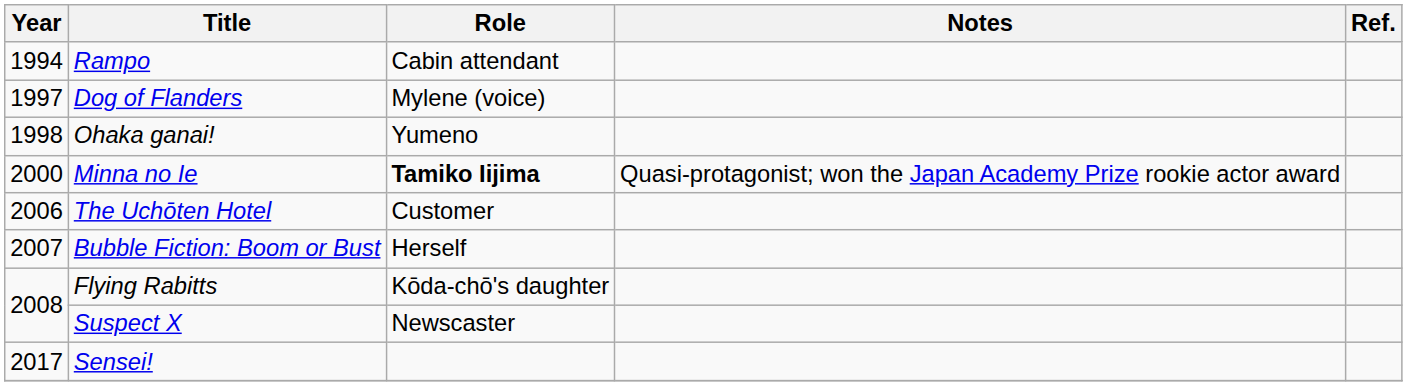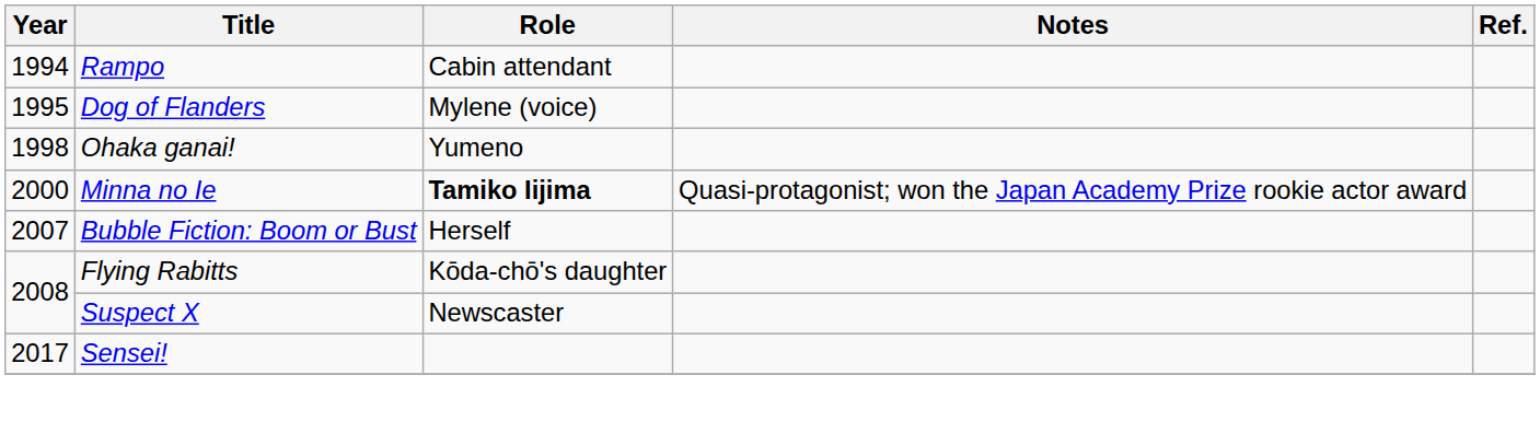Dog of Flanders | Year: 1997 -> 1995
- row: 2006 | The Uchōten Hotel | Customer
